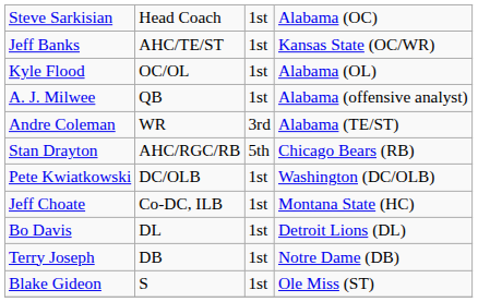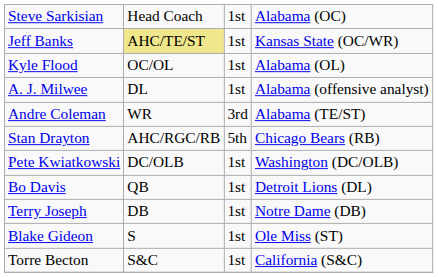Jeff Banks | column 2: no background -> khaki background
A. J. Milwee | column 2: QB -> DL
- row: Jeff Choate | Co-DC, ILB | 1st | Montana State (HC)
Bo Davis | column 2: DL -> QB
+ row: Torre Becton | S&C | 1st | California (S&C)
